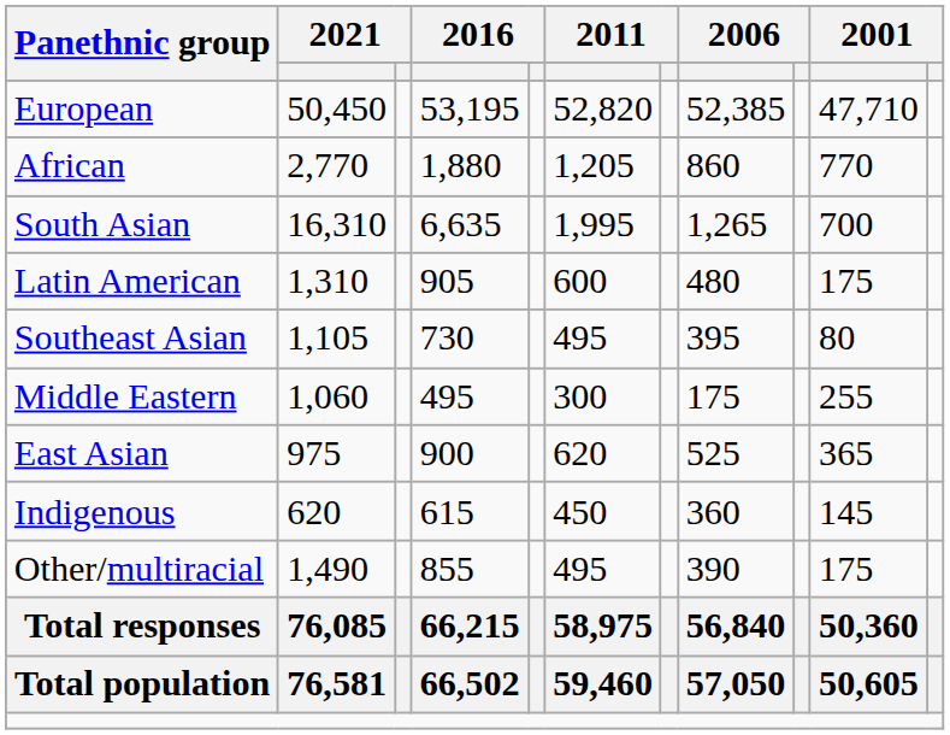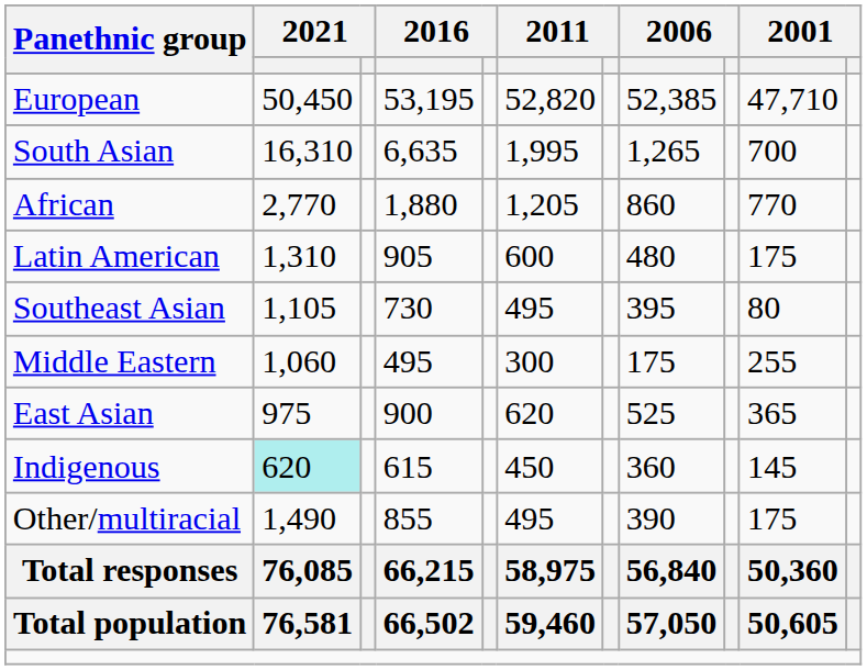rows swapped: South Asian <-> African
Indigenous | column 2: no background -> paleturquoise background
